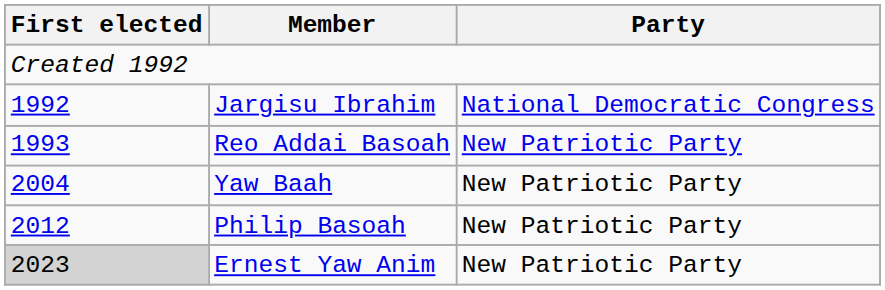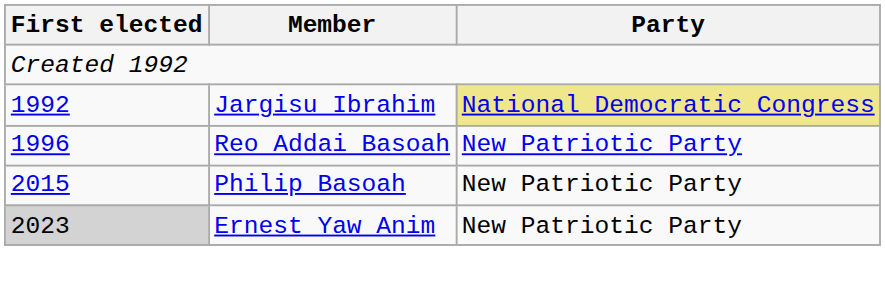Jargisu Ibrahim | Party: no background -> khaki background
Reo Addai Basoah | First elected: 1993 -> 1996
- row: 2004 | Yaw Baah | New Patriotic Party
Philip Basoah | First elected: 2012 -> 2015
